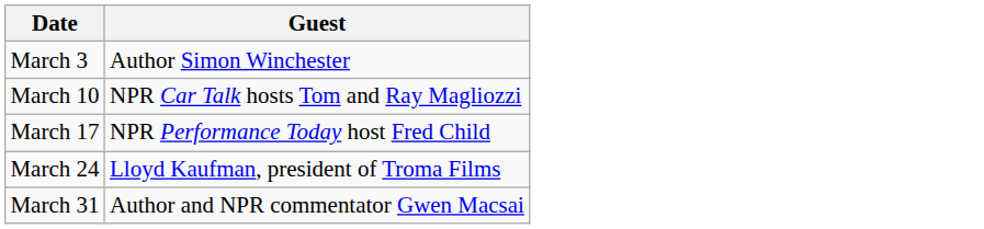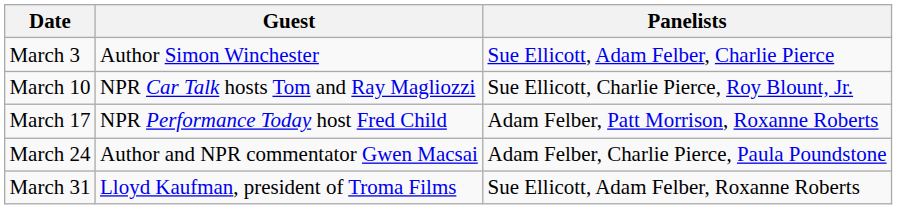+ column: Panelists | Sue Ellicott, Adam Felber, Charlie Pierce | Sue Ellicott, Charlie Pierce, Roy Blount, Jr. | Adam Felber, Patt Morrison, Roxanne Roberts | Adam Felber, Charlie Pierce, Paula Poundstone | Sue Ellicott, Adam Felber, Roxanne Roberts
March 24 | Guest: Lloyd Kaufman, president of Troma Films -> Author and NPR commentator Gwen Macsai
March 31 | Guest: Author and NPR commentator Gwen Macsai -> Lloyd Kaufman, president of Troma Films
